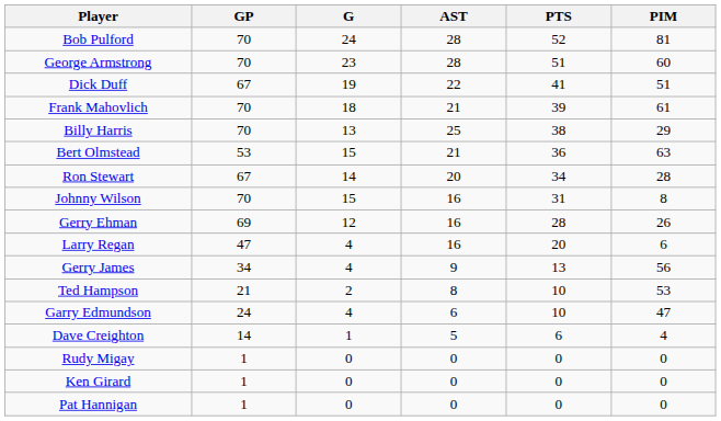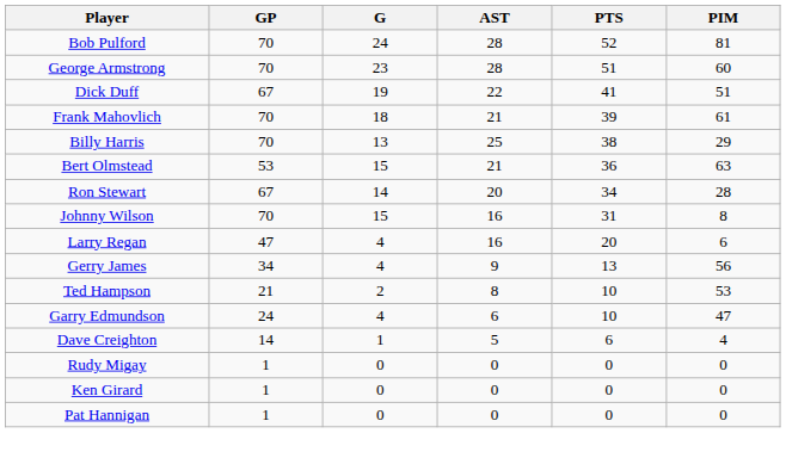- row: Gerry Ehman | 69 | 12 | 16 | 28 | 26
